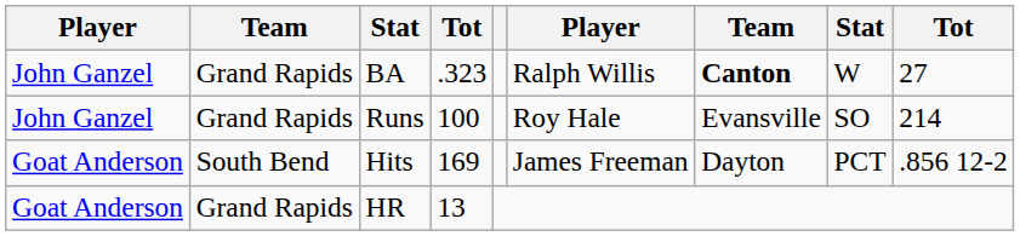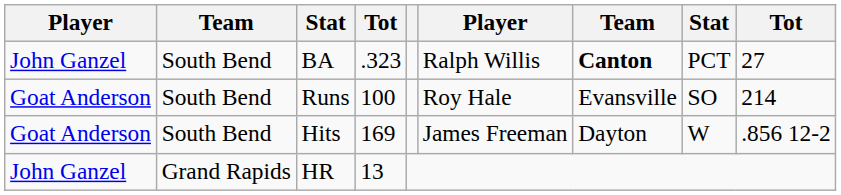BA | column 2: Grand Rapids -> South Bend
BA | column 8: W -> PCT
Runs | column 1: John Ganzel -> Goat Anderson
Runs | column 2: Grand Rapids -> South Bend
Hits | column 8: PCT -> W
HR | column 1: Goat Anderson -> John Ganzel
